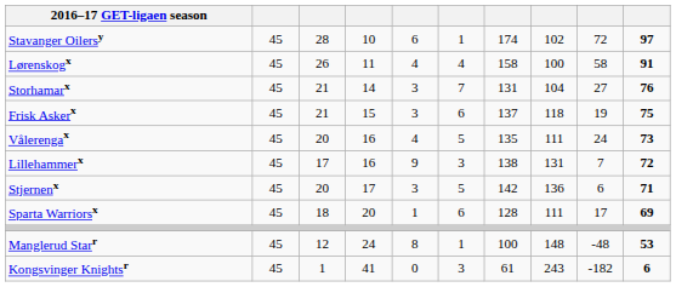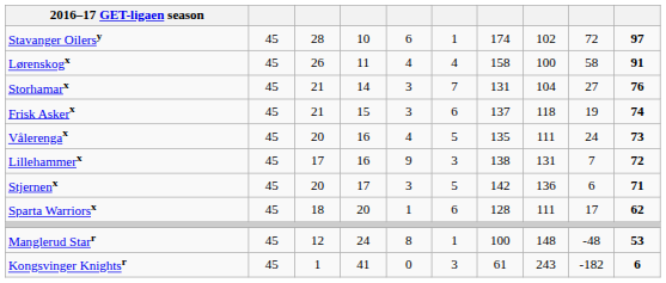Frisk Askerx | column 10: 75 -> 74
Sparta Warriorsx | column 10: 69 -> 62
